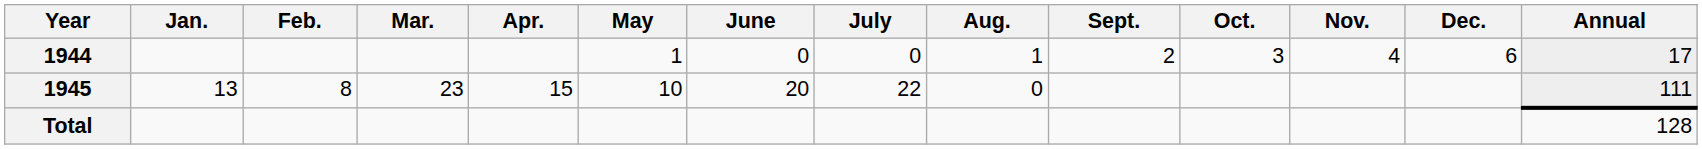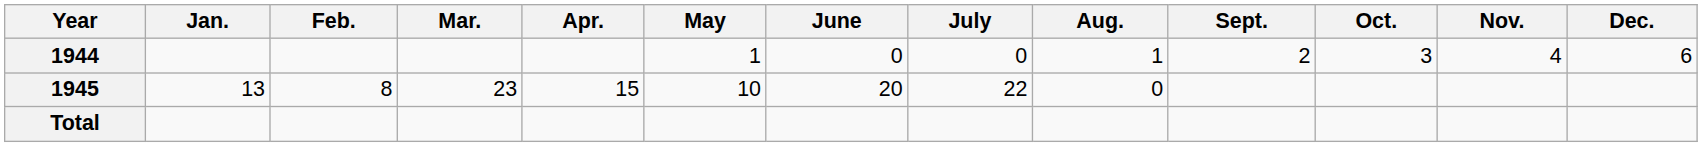- column: Annual | 17 | 111 | 128
